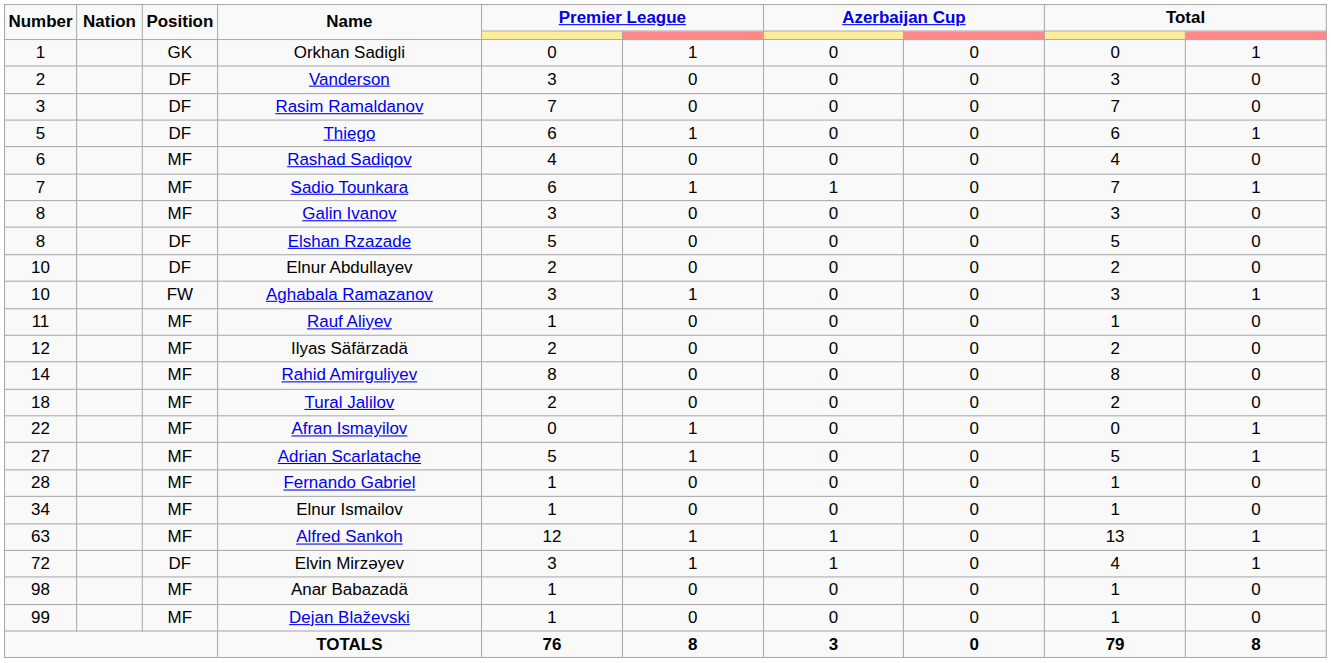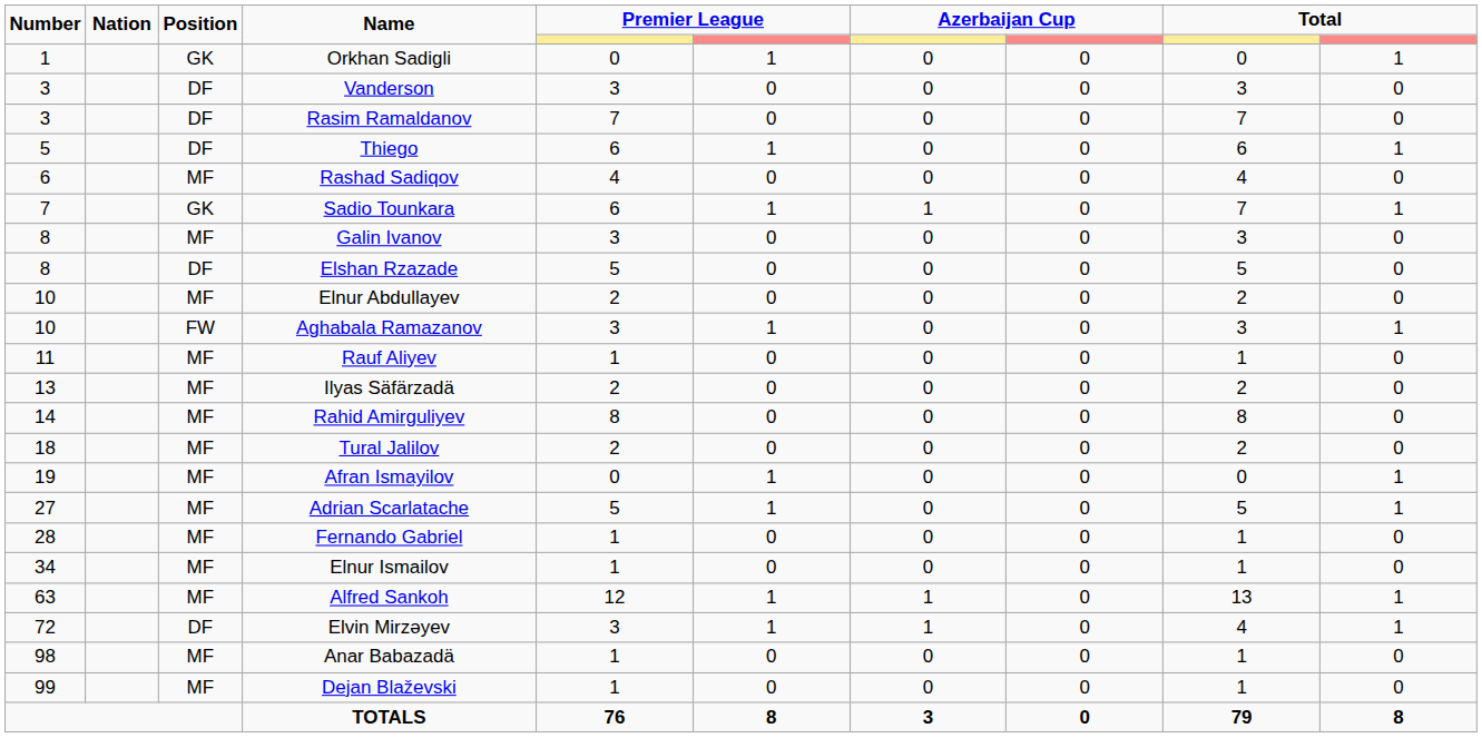Vanderson | Number: 2 -> 3
Sadio Tounkara | Position: MF -> GK
Elnur Abdullayev | Position: DF -> MF
Ilyas Säfärzadä | Number: 12 -> 13
Afran Ismayilov | Number: 22 -> 19
